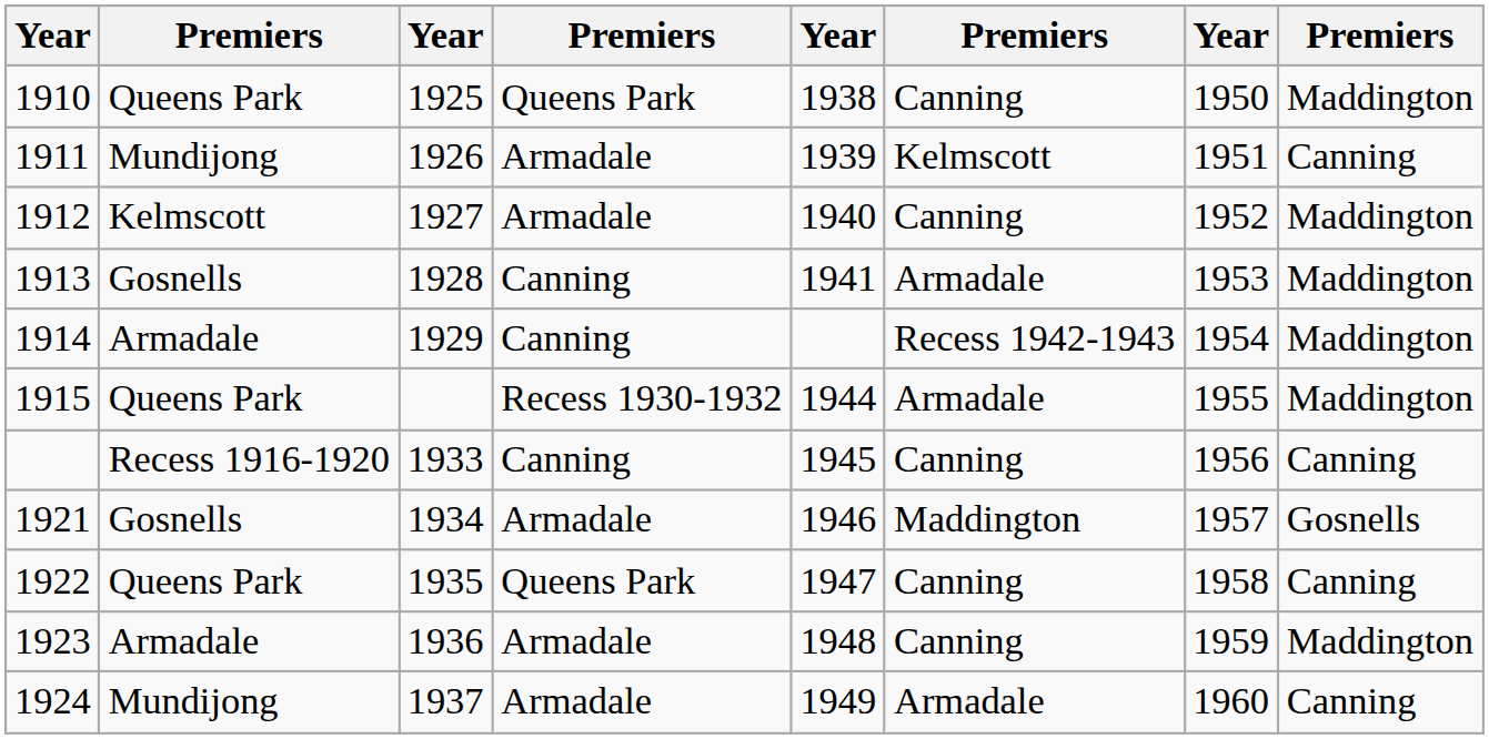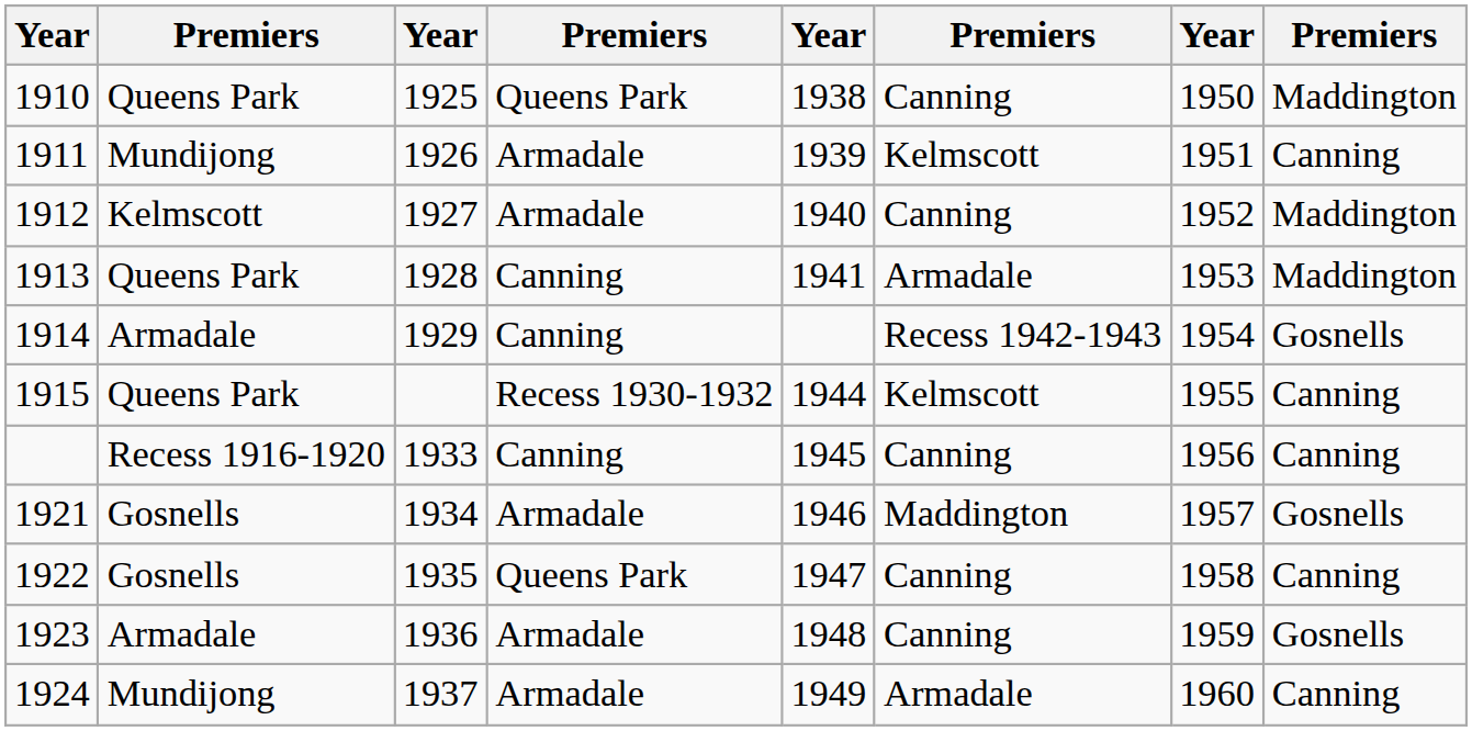1913 | column 2: Gosnells -> Queens Park
1914 | column 8: Maddington -> Gosnells
1915 | column 6: Armadale -> Kelmscott
1915 | column 8: Maddington -> Canning
1922 | column 2: Queens Park -> Gosnells
1923 | column 8: Maddington -> Gosnells
